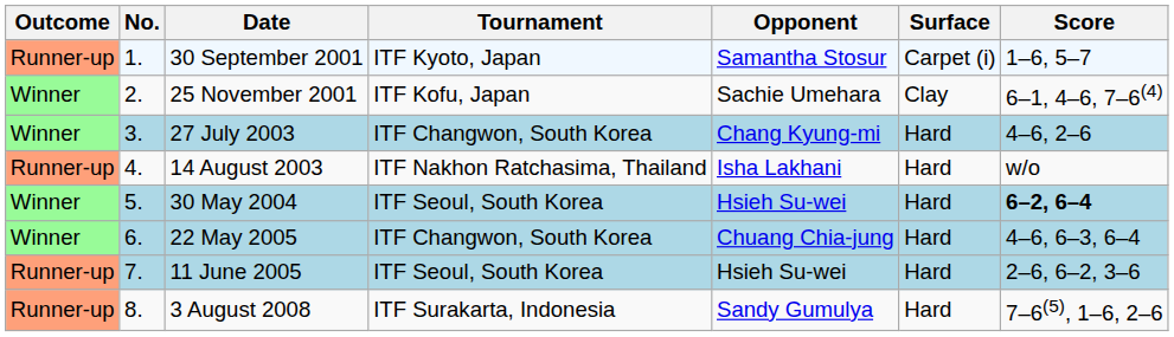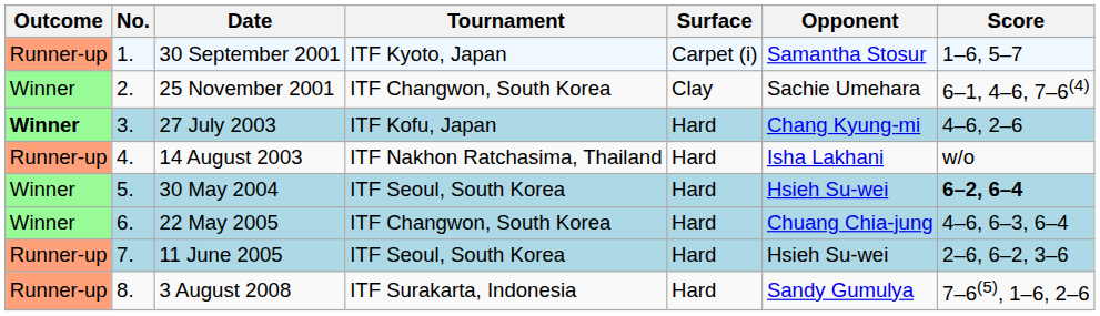columns swapped: Surface <-> Opponent
25 November 2001 | Tournament: ITF Kofu, Japan -> ITF Changwon, South Korea
27 July 2003 | Outcome: normal -> bold
27 July 2003 | Tournament: ITF Changwon, South Korea -> ITF Kofu, Japan
